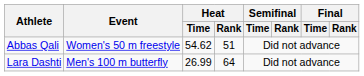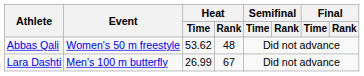Abbas Qali | Heat / Time: 54.62 -> 53.62
Abbas Qali | Heat / Rank: 51 -> 48
Lara Dashti | Heat / Rank: 64 -> 67
